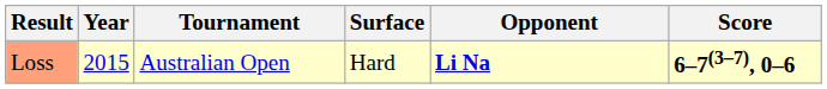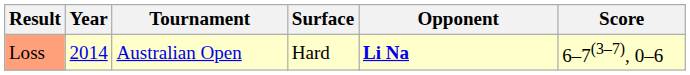Loss | Year: 2015 -> 2014
Loss | Score: bold -> normal
